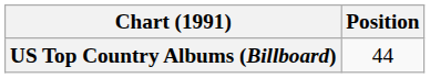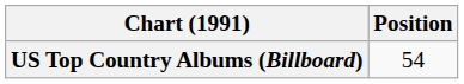US Top Country Albums (Billboard) | Position: 44 -> 54
